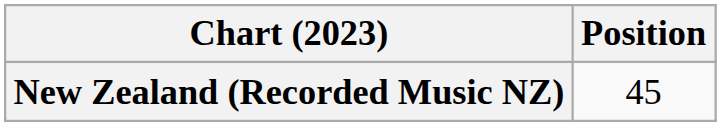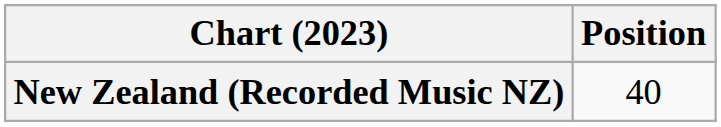New Zealand (Recorded Music NZ) | Position: 45 -> 40
